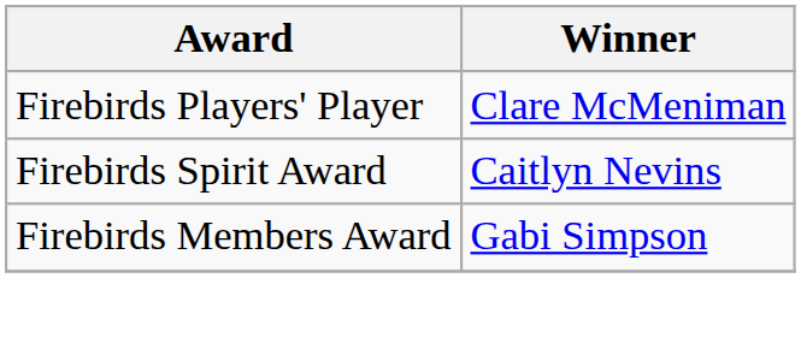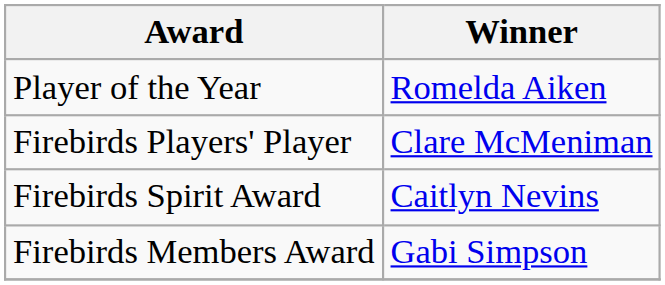+ row: Player of the Year | Romelda Aiken
